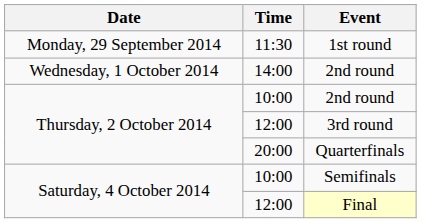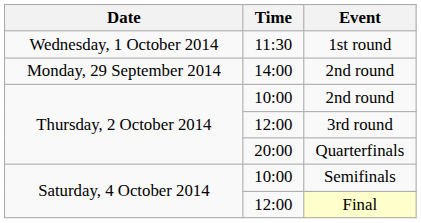1st round | Date: Monday, 29 September 2014 -> Wednesday, 1 October 2014
14:00 / 2nd round | Date: Wednesday, 1 October 2014 -> Monday, 29 September 2014
